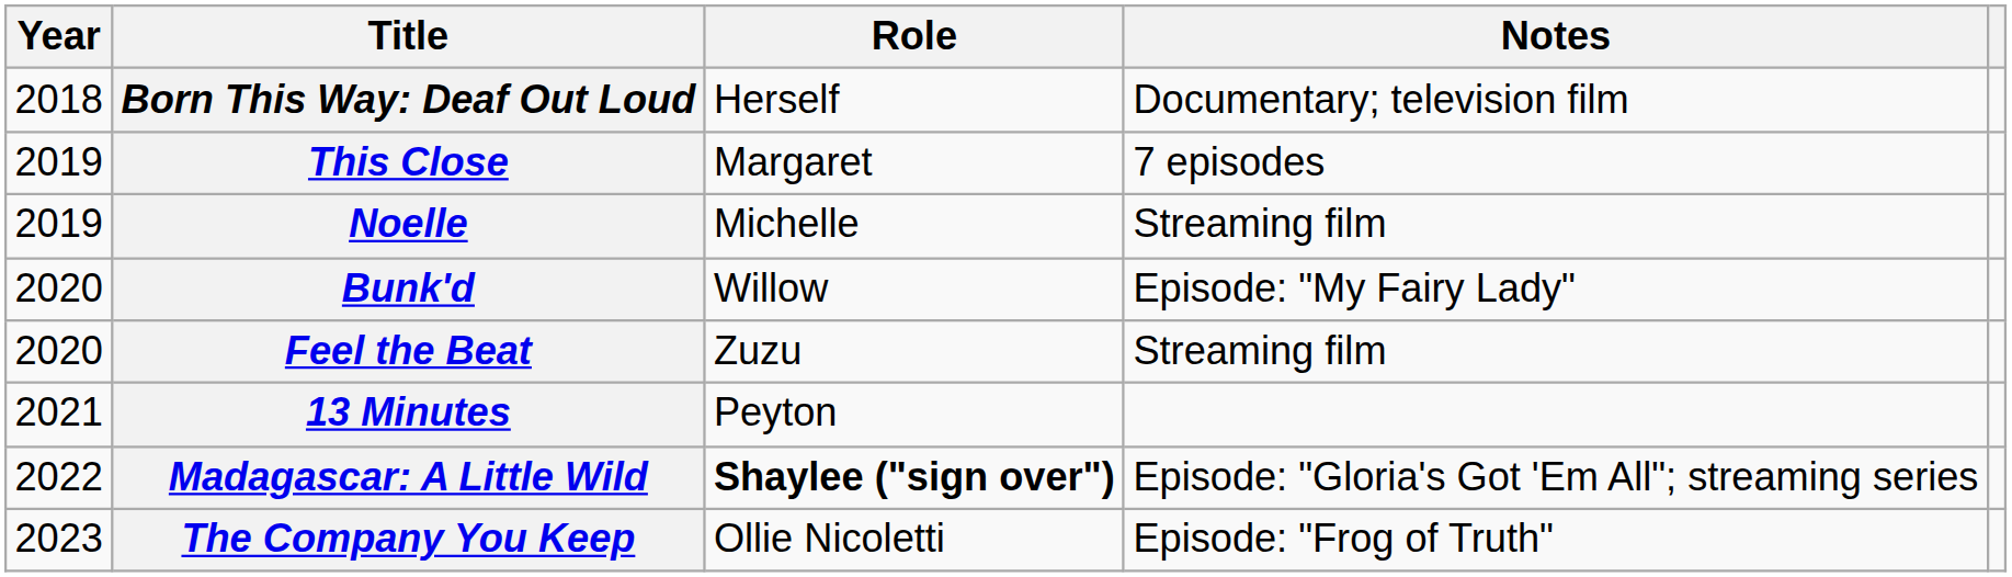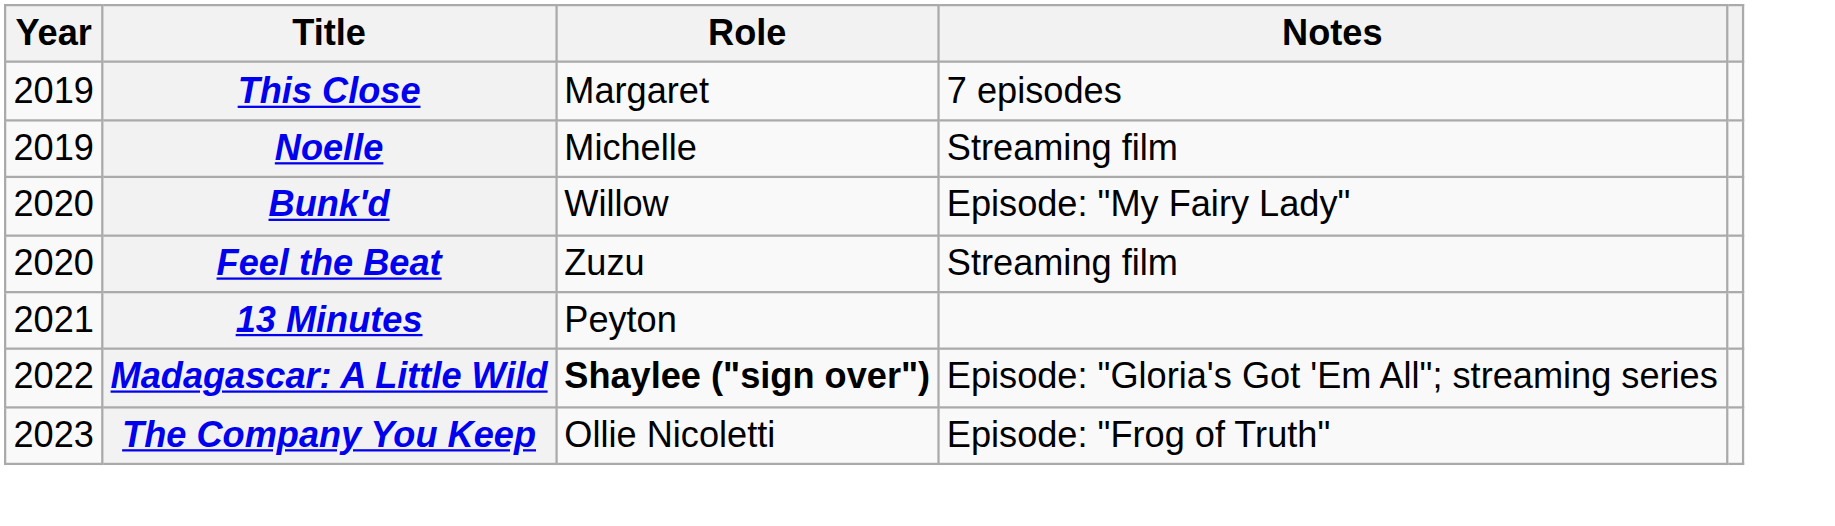- row: 2018 | Born This Way: Deaf Out Loud | Herself | Documentary; television film
